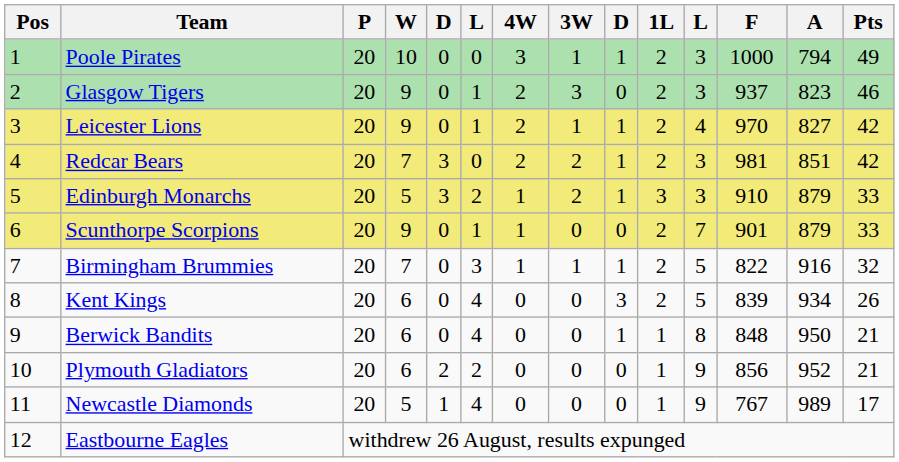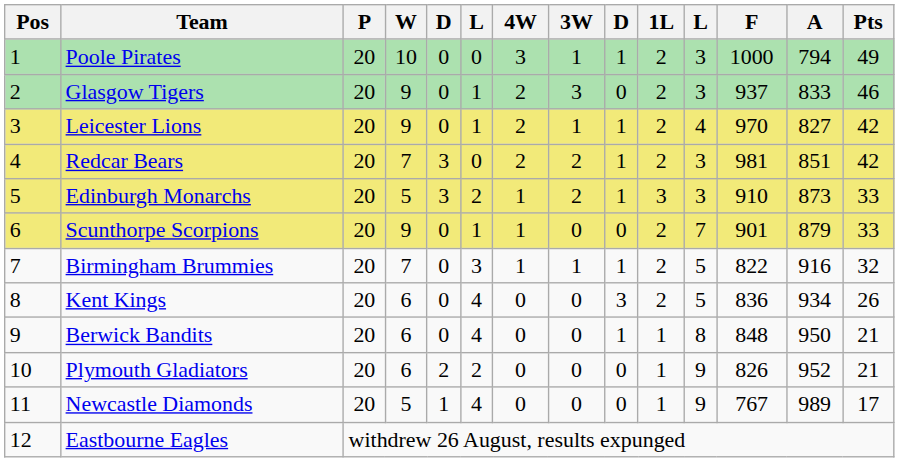Glasgow Tigers | A: 823 -> 833
Edinburgh Monarchs | A: 879 -> 873
Kent Kings | F: 839 -> 836
Plymouth Gladiators | F: 856 -> 826
